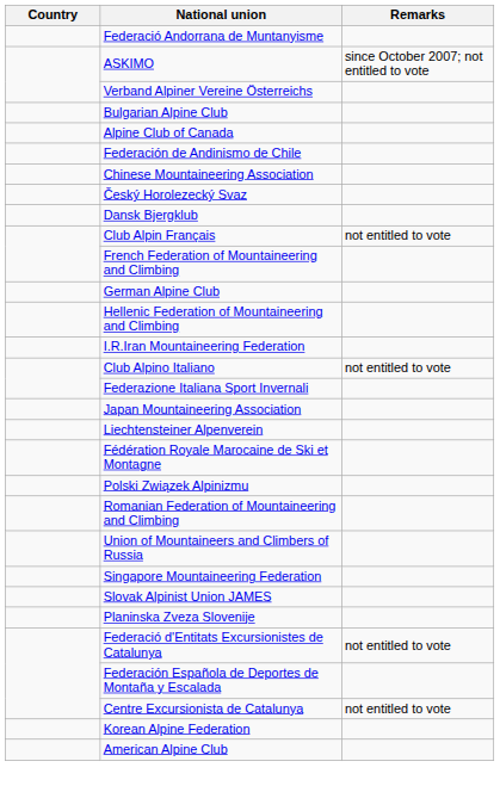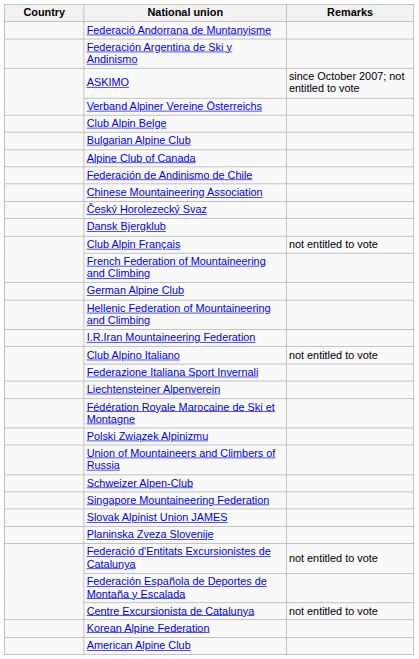+ row: Federación Argentina de Ski y Andinismo
+ row: Club Alpin Belge
- row: Japan Mountaineering Association
- row: Romanian Federation of Mountaineering and Climbing
+ row: Schweizer Alpen-Club
